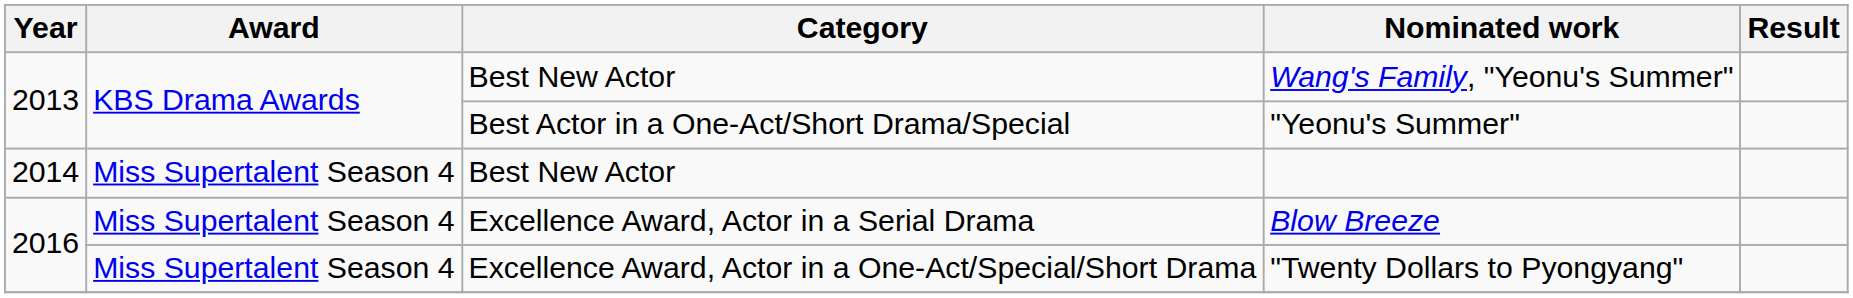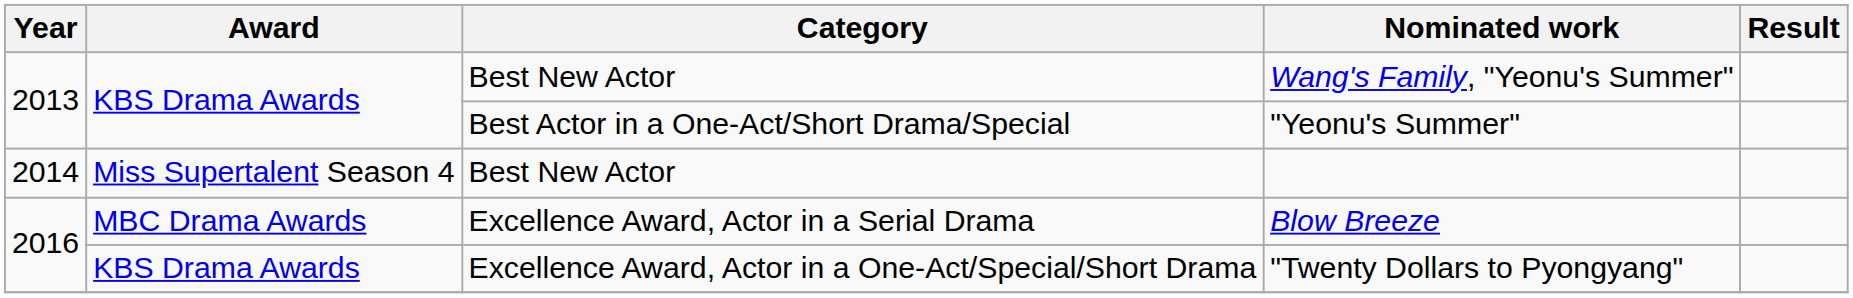Blow Breeze | Award: Miss Supertalent Season 4 -> MBC Drama Awards
"Twenty Dollars to Pyongyang" | Award: Miss Supertalent Season 4 -> KBS Drama Awards
